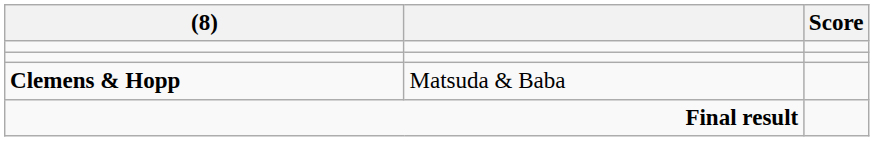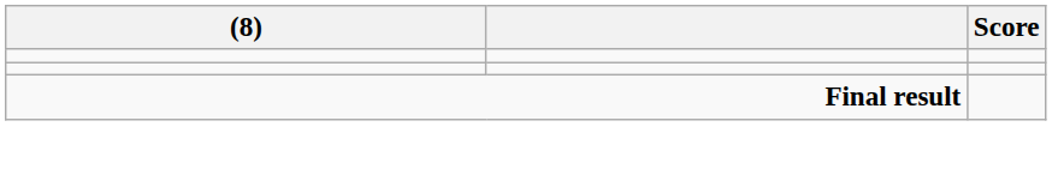- row: Clemens & Hopp | Matsuda & Baba
